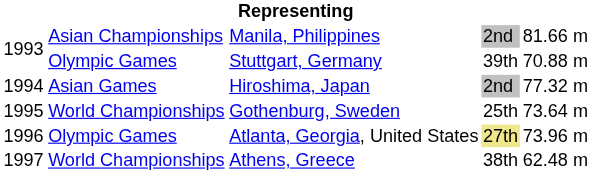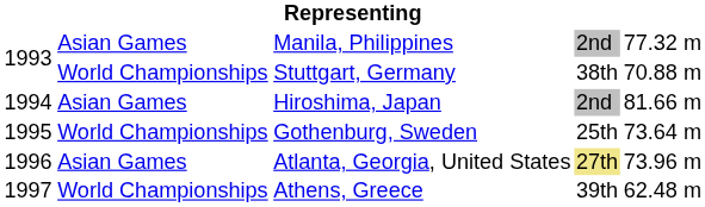Manila, Philippines | column 2: Asian Championships -> Asian Games
Manila, Philippines | column 5: 81.66 m -> 77.32 m
Stuttgart, Germany | column 2: Olympic Games -> World Championships
Stuttgart, Germany | column 4: 39th -> 38th
Hiroshima, Japan | column 5: 77.32 m -> 81.66 m
Atlanta, Georgia, United States | column 2: Olympic Games -> Asian Games
Athens, Greece | column 4: 38th -> 39th
